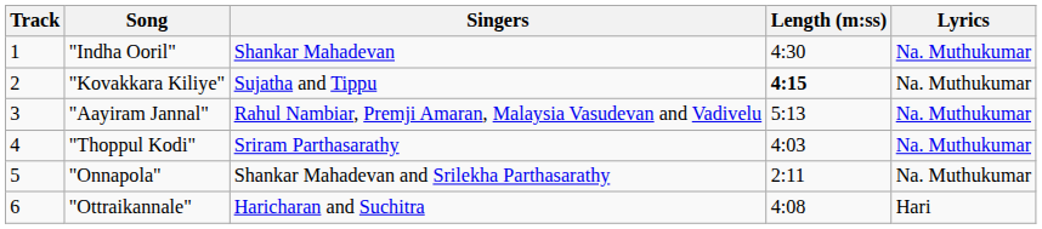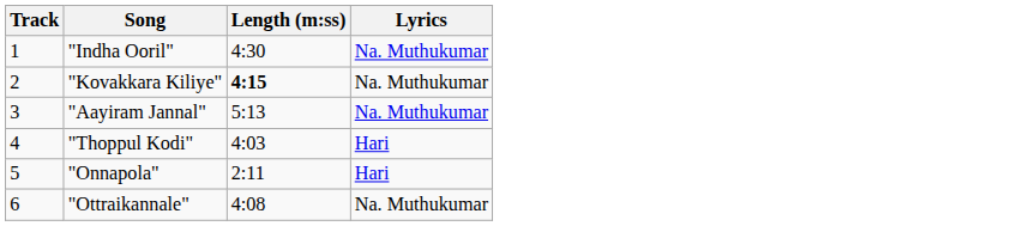- column: Singers | Shankar Mahadevan | Sujatha and Tippu | Rahul Nambiar, Premji Amaran, Malaysia Vasudevan and Vadivelu | Sriram Parthasarathy | Shankar Mahadevan and Srilekha Parthasarathy | Haricharan and Suchitra
"Thoppul Kodi" | Lyrics: Na. Muthukumar -> Hari
"Onnapola" | Lyrics: Na. Muthukumar -> Hari
"Ottraikannale" | Lyrics: Hari -> Na. Muthukumar
